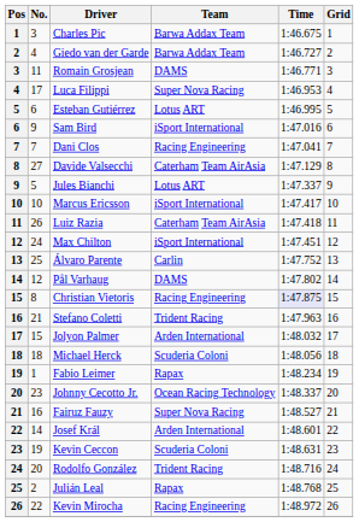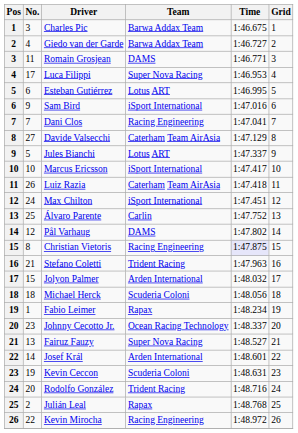Fairuz Fauzy | No.: 16 -> 13
